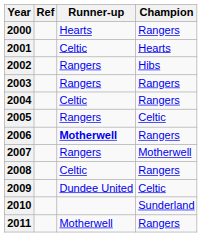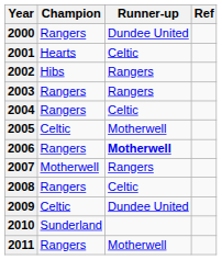columns swapped: Champion <-> Ref
2000 | Runner-up: Hearts -> Dundee United
2005 | Runner-up: Rangers -> Motherwell
